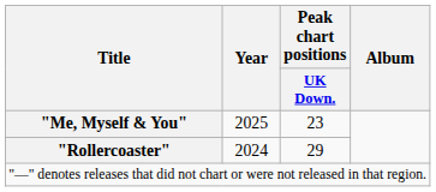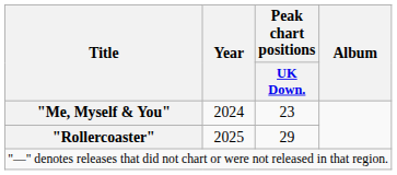"Me, Myself & You" | Year: 2025 -> 2024
"Rollercoaster" | Year: 2024 -> 2025
